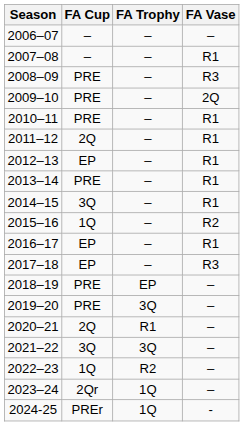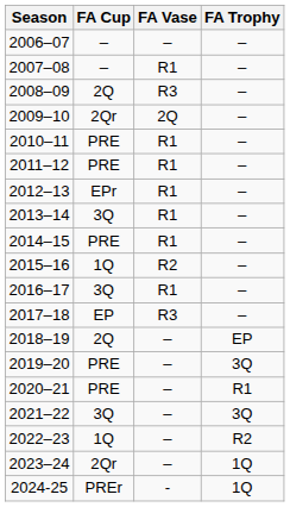columns swapped: FA Trophy <-> FA Vase
2008–09 | FA Cup: PRE -> 2Q
2009–10 | FA Cup: PRE -> 2Qr
2011–12 | FA Cup: 2Q -> PRE
2012–13 | FA Cup: EP -> EPr
2013–14 | FA Cup: PRE -> 3Q
2014–15 | FA Cup: 3Q -> PRE
2016–17 | FA Cup: EP -> 3Q
2018–19 | FA Cup: PRE -> 2Q
2020–21 | FA Cup: 2Q -> PRE
